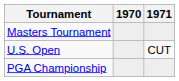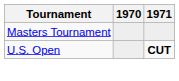U.S. Open | 1971: normal -> bold
- row: PGA Championship
